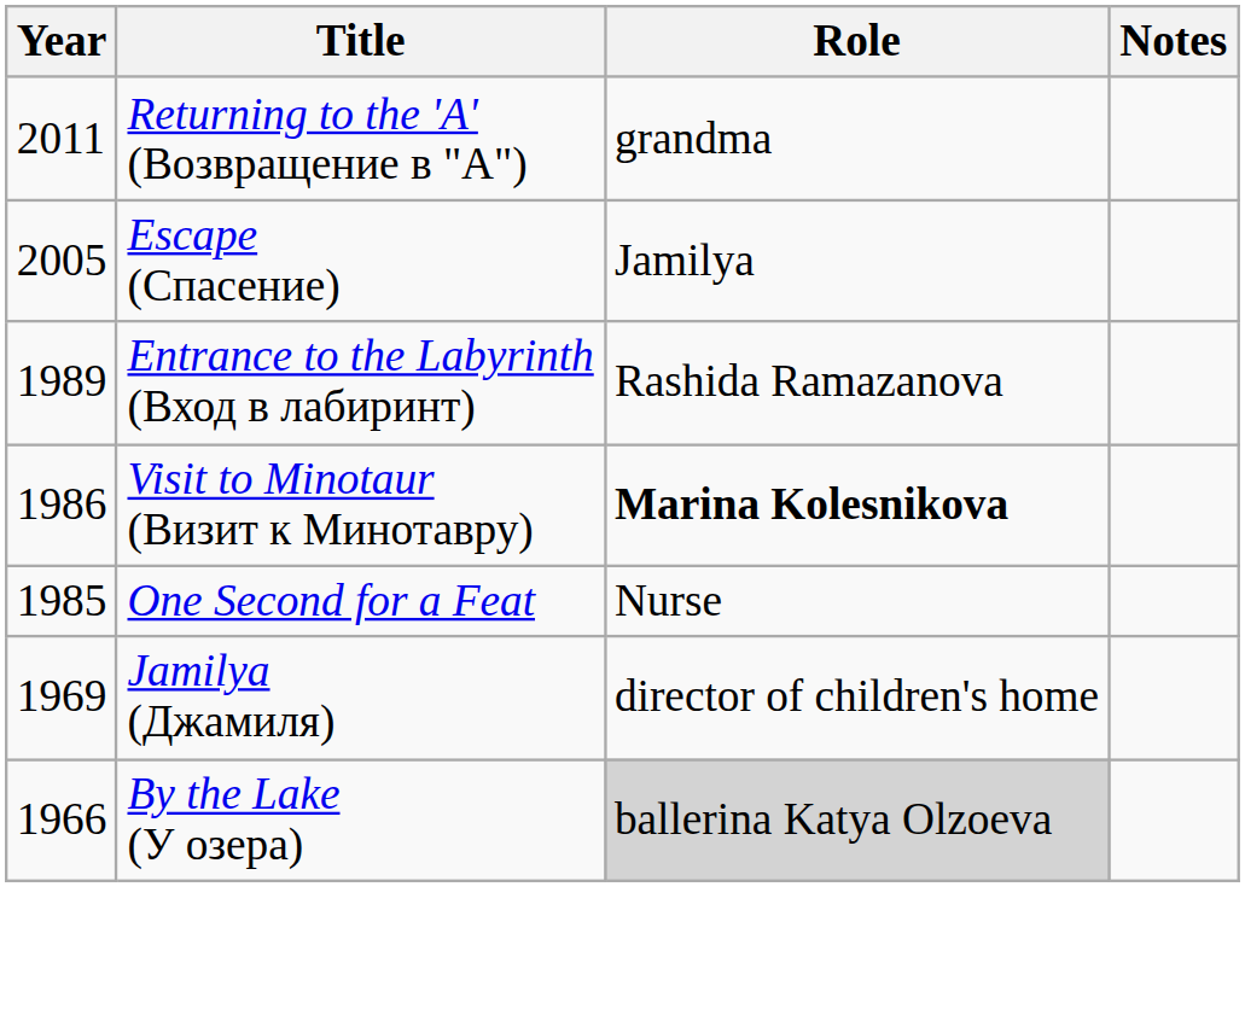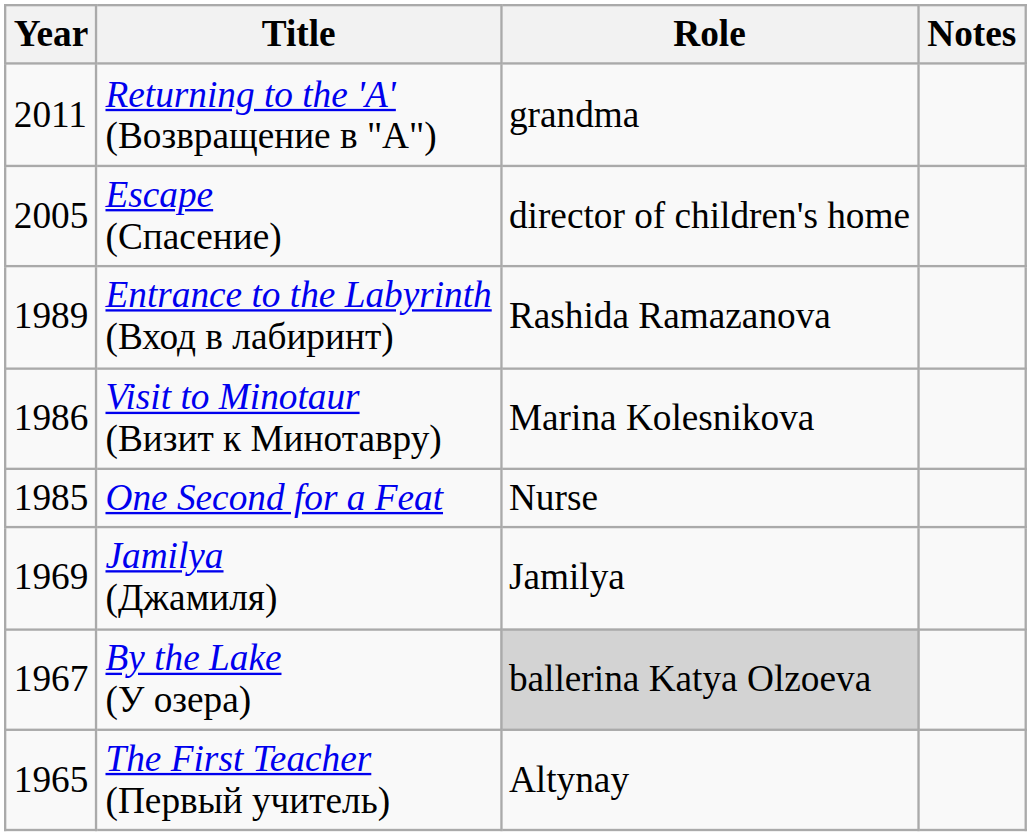Escape (Спасение) | Role: Jamilya -> director of children's home
Visit to Minotaur (Визит к Минотавру) | Role: bold -> normal
Jamilya (Джамиля) | Role: director of children's home -> Jamilya
By the Lake (У озера) | Year: 1966 -> 1967
+ row: 1965 | The First Teacher (Первый учитель) | Altynay
